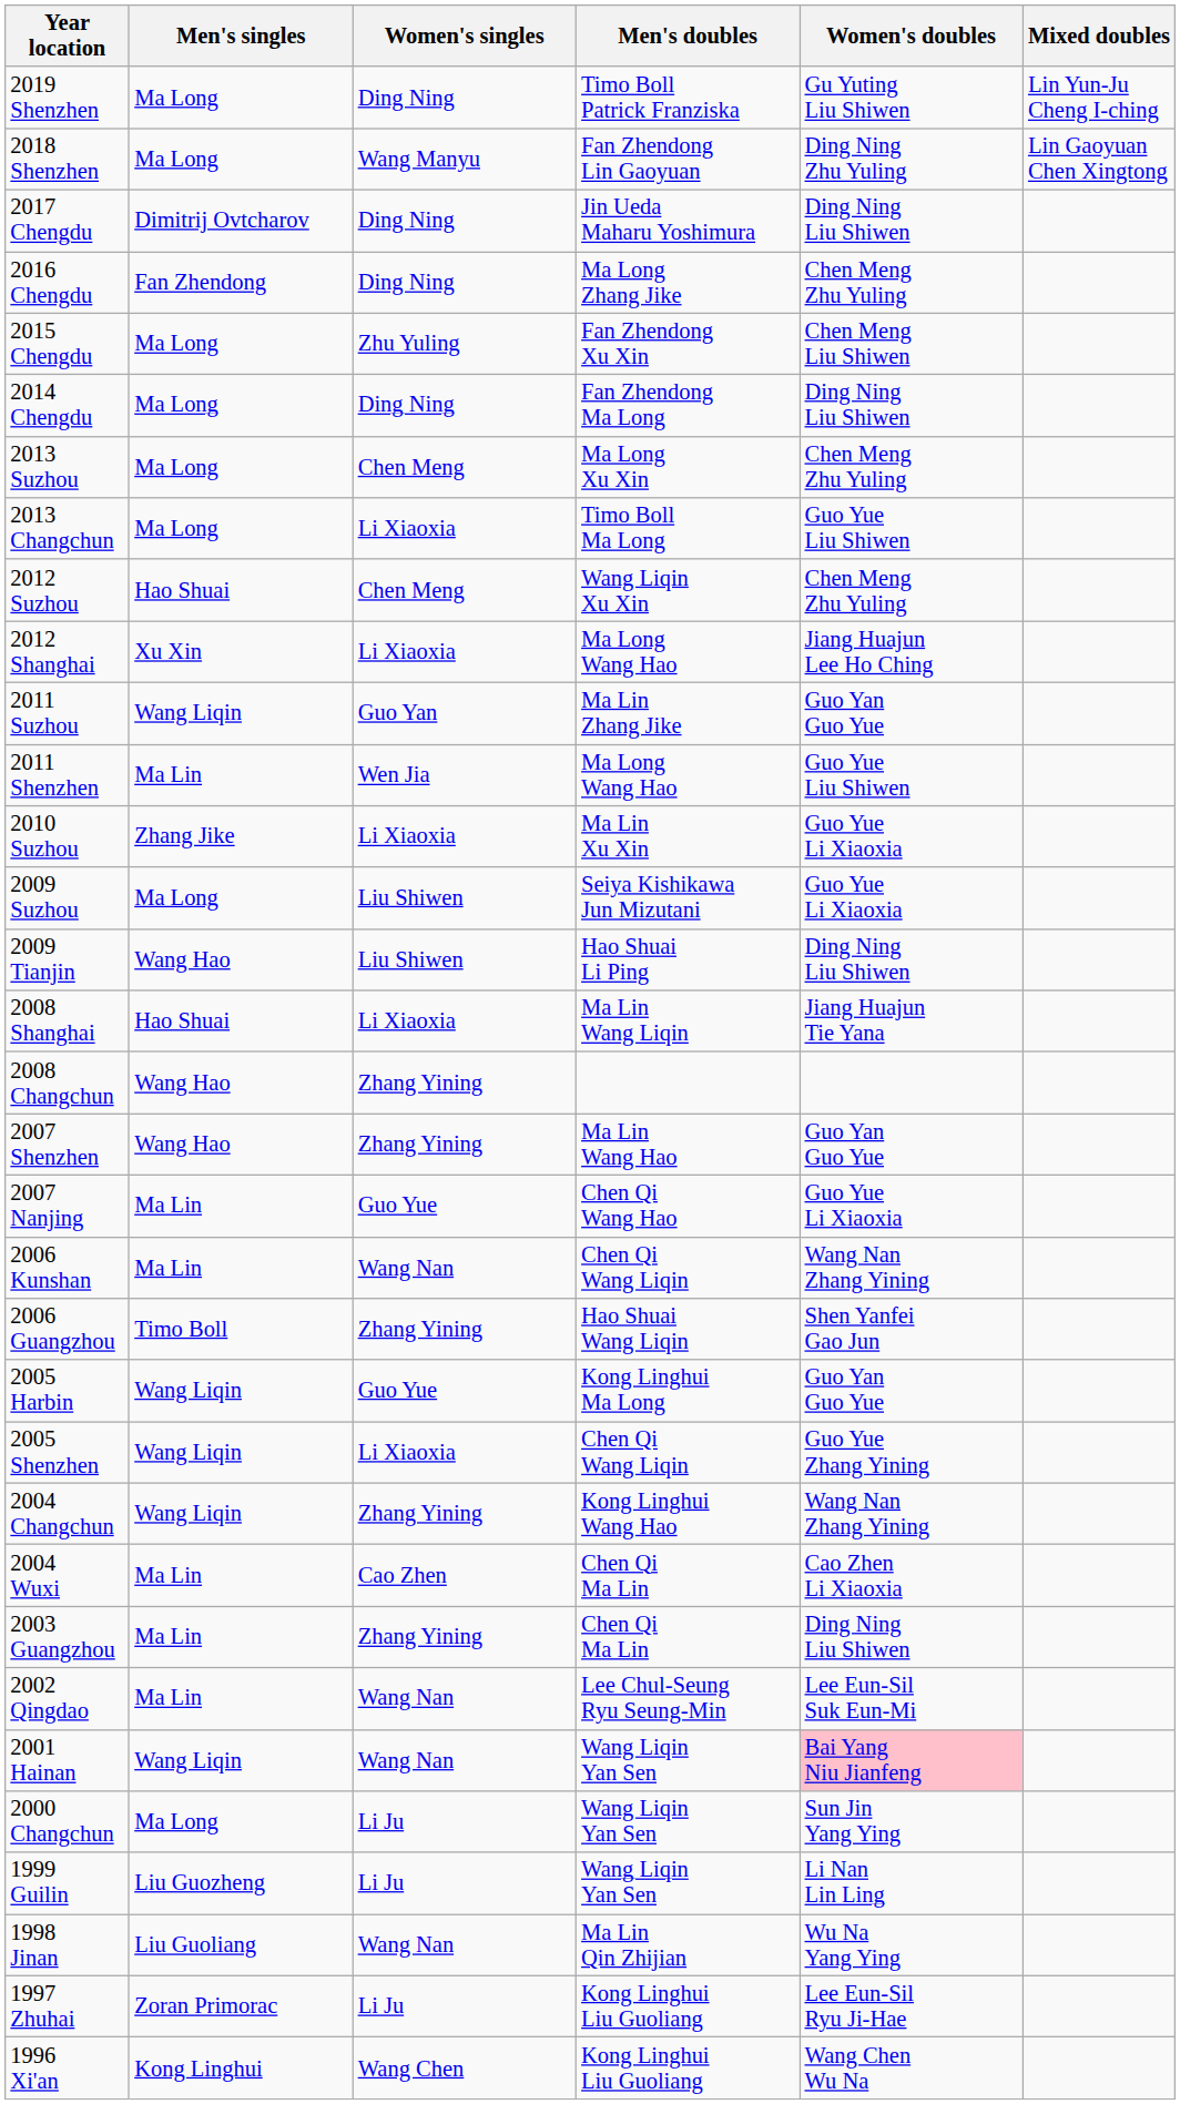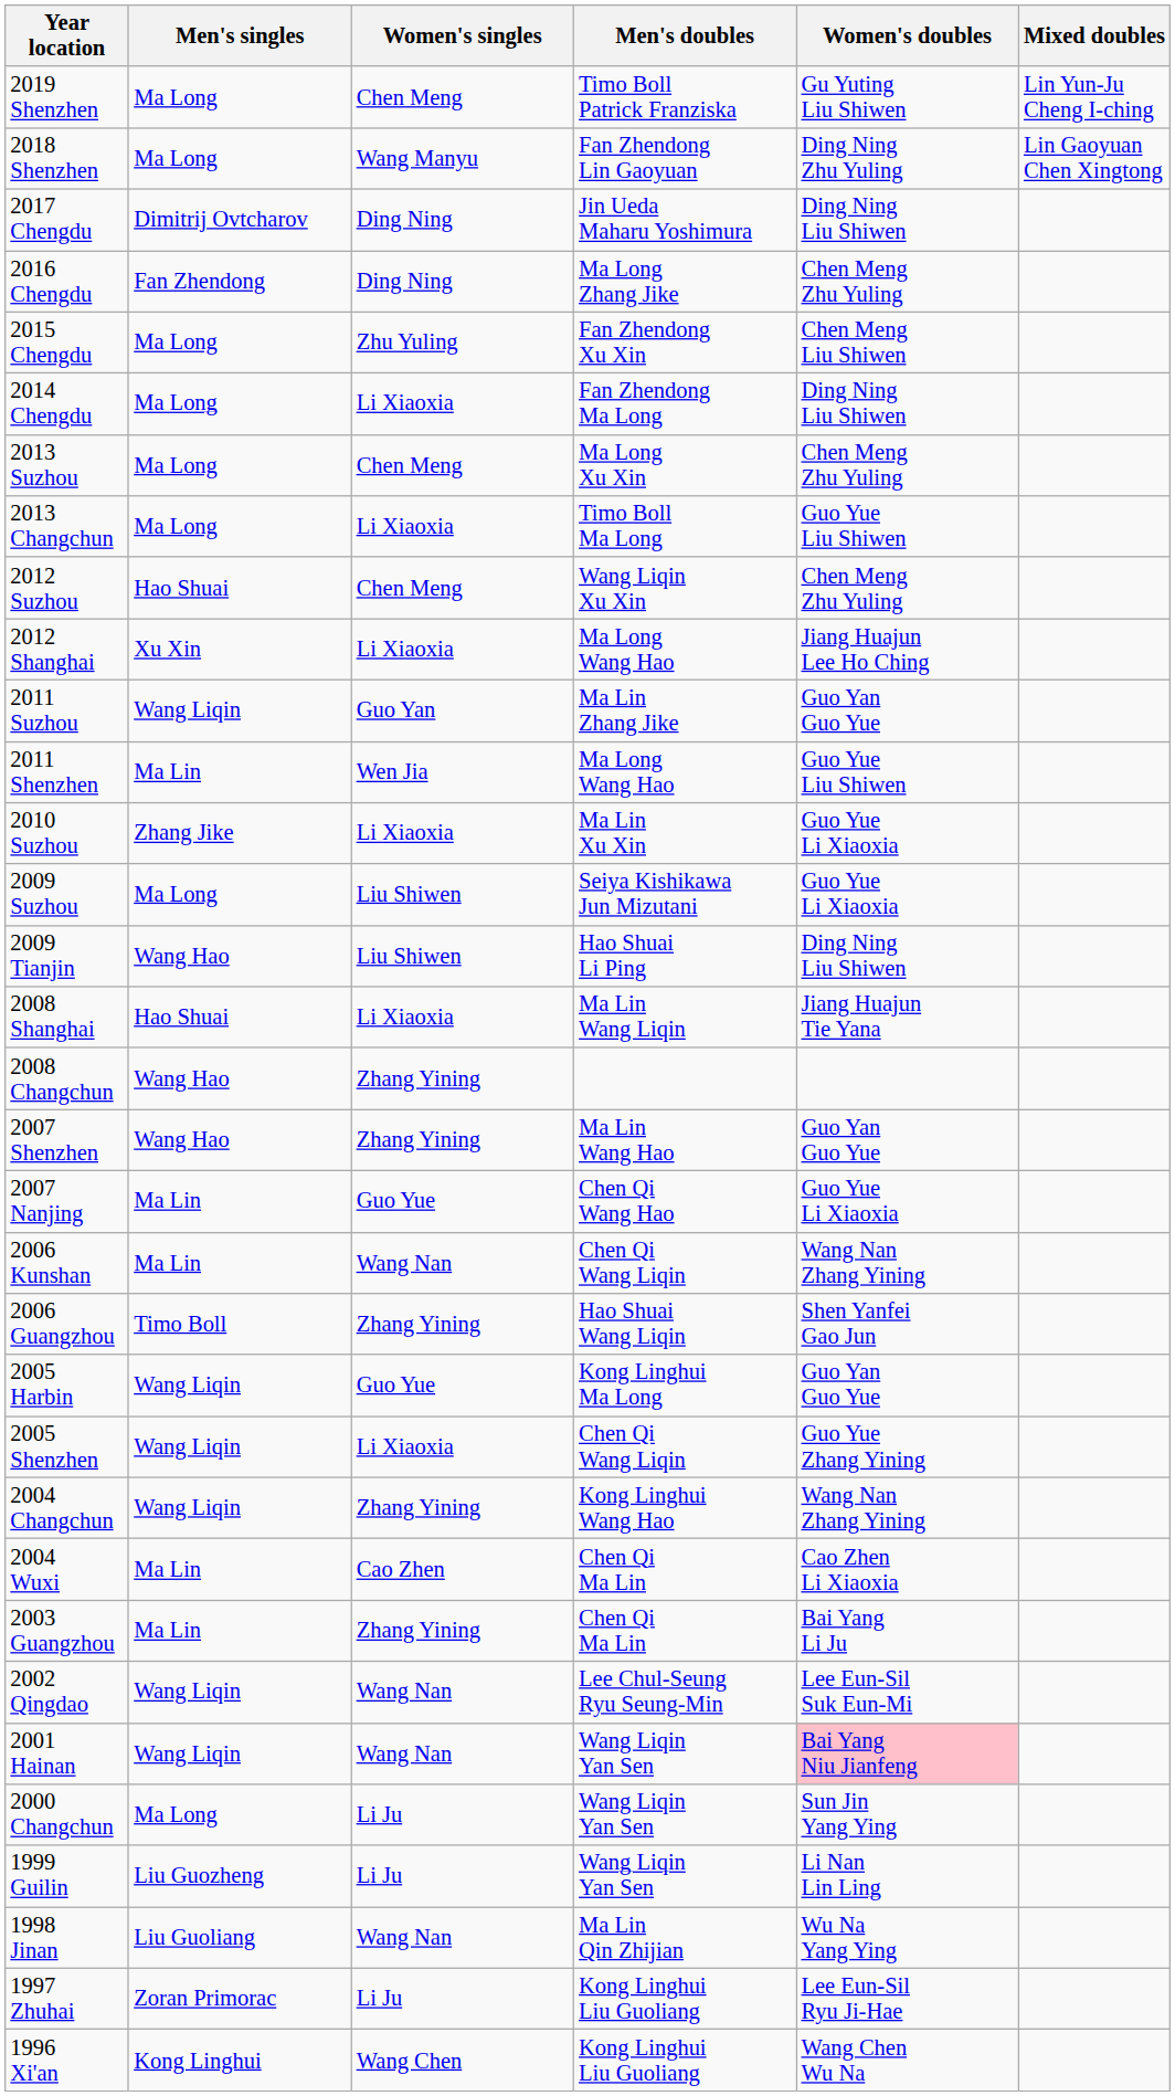2019 Shenzhen | Women's singles: Ding Ning -> Chen Meng
2014 Chengdu | Women's singles: Ding Ning -> Li Xiaoxia
2003 Guangzhou | Women's doubles: Ding Ning Liu Shiwen -> Bai Yang Li Ju
2002 Qingdao | Men's singles: Ma Lin -> Wang Liqin
